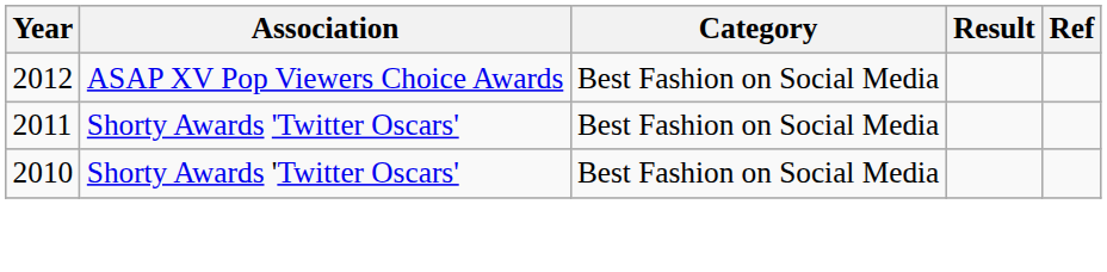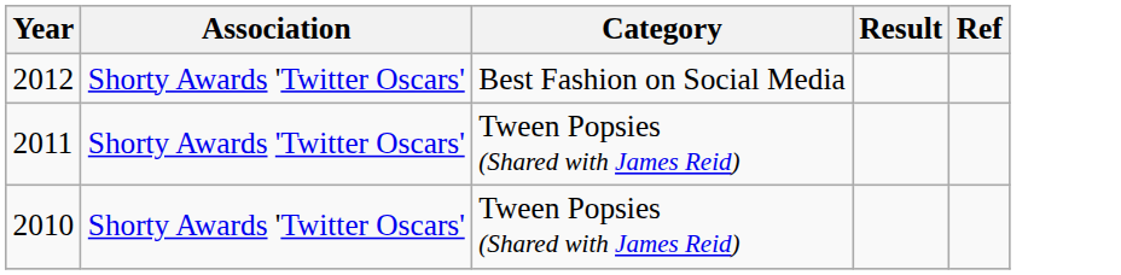2012 | Association: ASAP XV Pop Viewers Choice Awards -> Shorty Awards 'Twitter Oscars'
2011 | Category: Best Fashion on Social Media -> Tween Popsies (Shared with James Reid)
2010 | Category: Best Fashion on Social Media -> Tween Popsies (Shared with James Reid)
